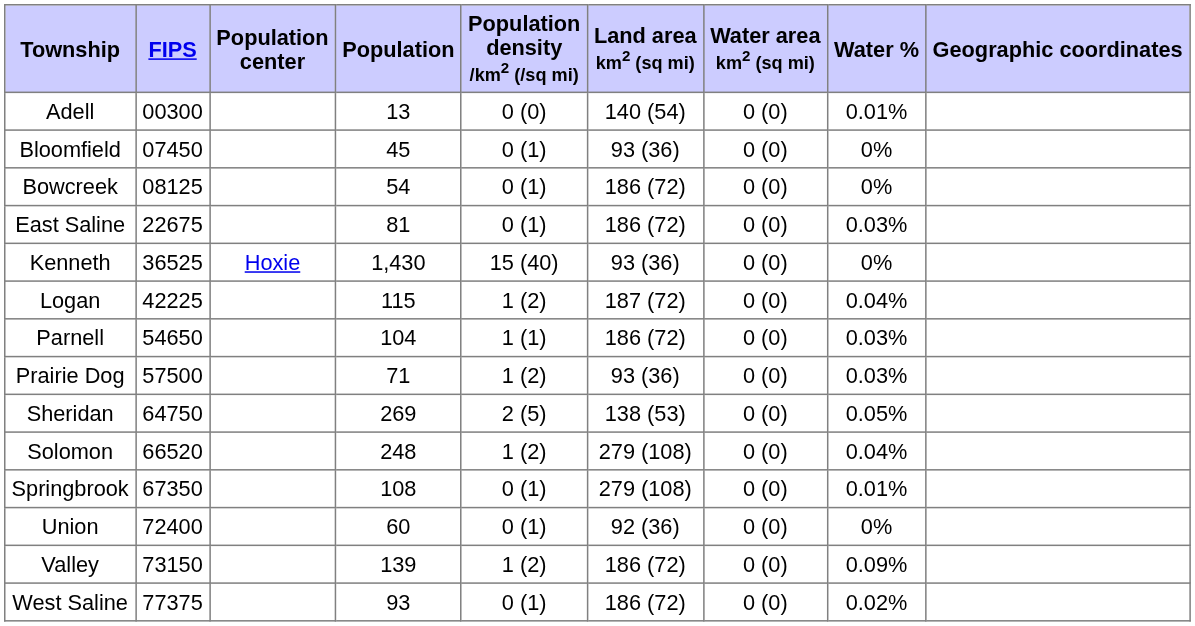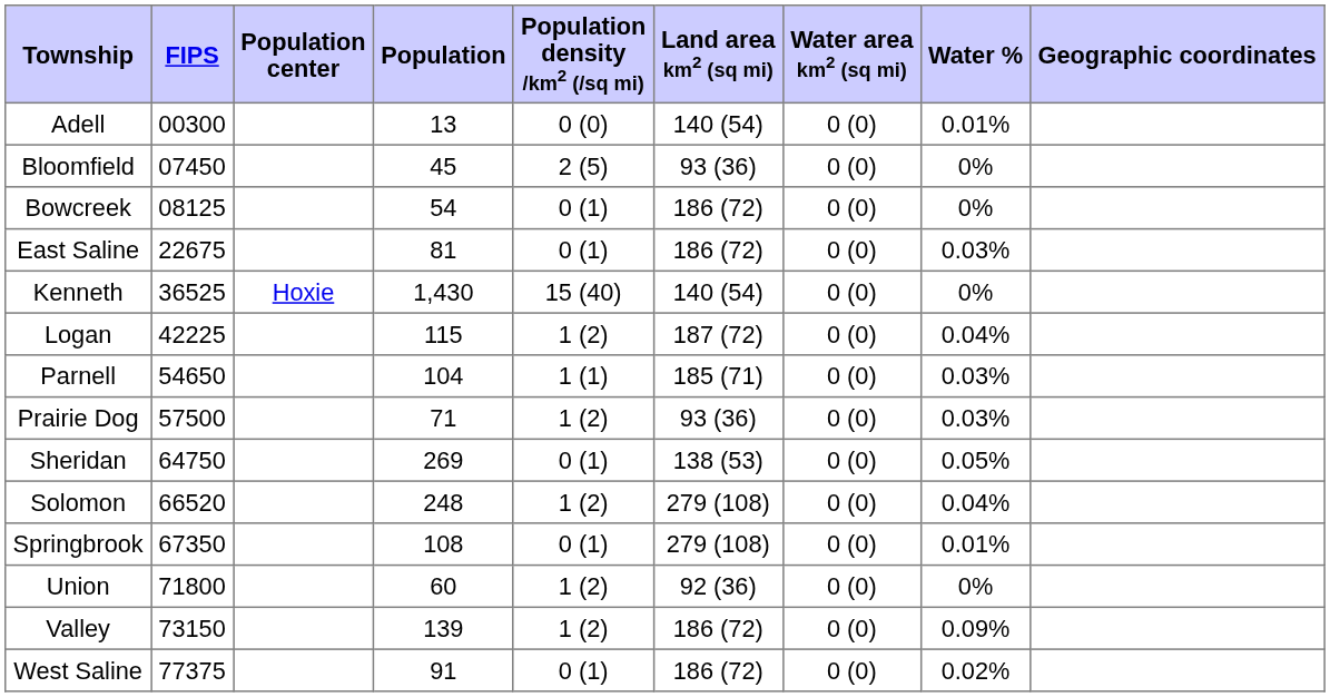Bloomfield | Population density /km2 (/sq mi): 0 (1) -> 2 (5)
Kenneth | Land area km2 (sq mi): 93 (36) -> 140 (54)
Parnell | Land area km2 (sq mi): 186 (72) -> 185 (71)
Sheridan | Population density /km2 (/sq mi): 2 (5) -> 0 (1)
Union | FIPS: 72400 -> 71800
Union | Population density /km2 (/sq mi): 0 (1) -> 1 (2)
West Saline | Population: 93 -> 91
